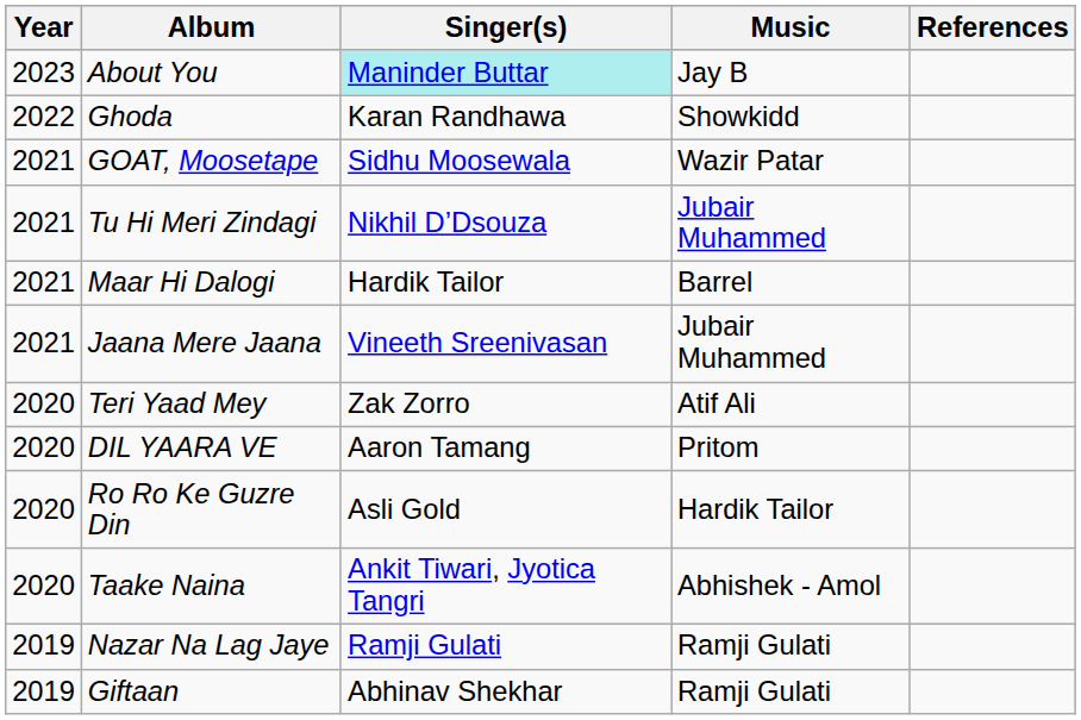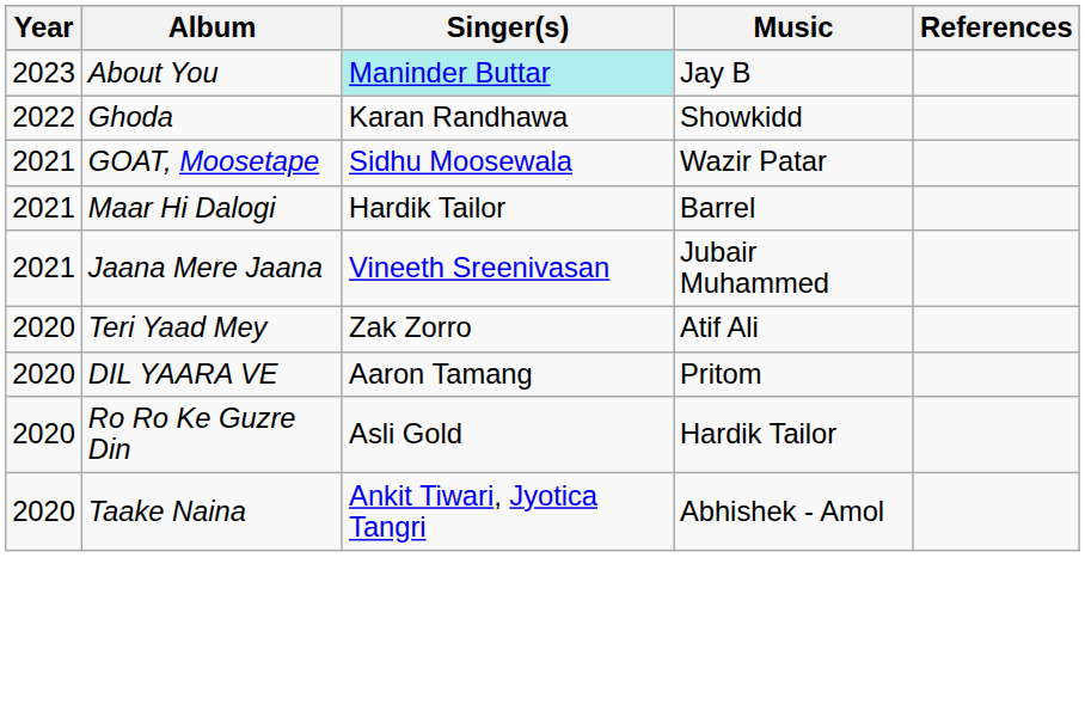- row: 2021 | Tu Hi Meri Zindagi | Nikhil D’Dsouza | Jubair Muhammed
- row: 2019 | Nazar Na Lag Jaye | Ramji Gulati | Ramji Gulati
- row: 2019 | Giftaan | Abhinav Shekhar | Ramji Gulati
